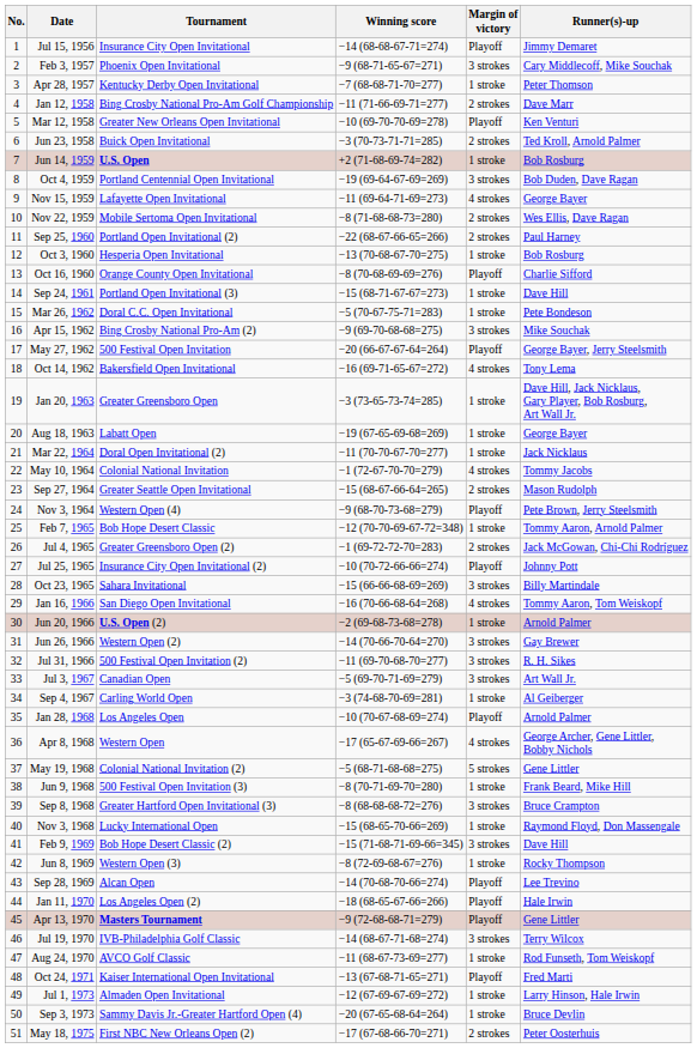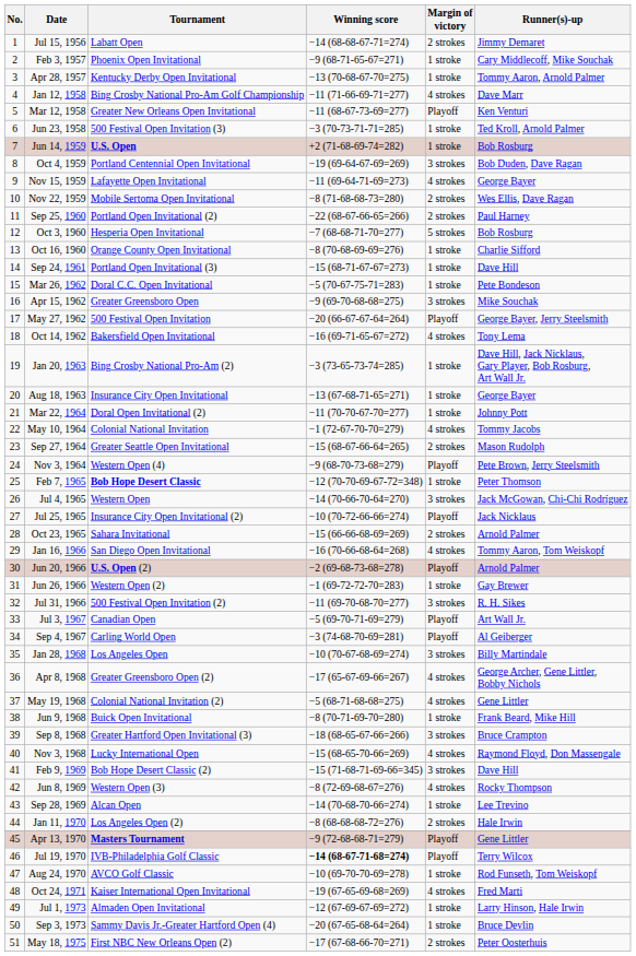Jul 15, 1956 | Tournament: Insurance City Open Invitational -> Labatt Open
Jul 15, 1956 | Margin of victory: Playoff -> 2 strokes
Feb 3, 1957 | Margin of victory: 3 strokes -> 1 stroke
Apr 28, 1957 | Winning score: −7 (68-68-71-70=277) -> −13 (70-68-67-70=275)
Apr 28, 1957 | Runner(s)-up: Peter Thomson -> Tommy Aaron, Arnold Palmer
Jan 12, 1958 | Margin of victory: 2 strokes -> 4 strokes
Mar 12, 1958 | Winning score: −10 (69-70-70-69=278) -> −11 (68-67-73-69=277)
Jun 23, 1958 | Tournament: Buick Open Invitational -> 500 Festival Open Invitation (3)
Jun 23, 1958 | Margin of victory: 2 strokes -> 1 stroke
Oct 3, 1960 | Winning score: −13 (70-68-67-70=275) -> −7 (68-68-71-70=277)
Oct 3, 1960 | Margin of victory: 1 stroke -> 5 strokes
Oct 16, 1960 | Margin of victory: Playoff -> 1 stroke
Apr 15, 1962 | Tournament: Bing Crosby National Pro-Am (2) -> Greater Greensboro Open
Jan 20, 1963 | Tournament: Greater Greensboro Open -> Bing Crosby National Pro-Am (2)
Aug 18, 1963 | Tournament: Labatt Open -> Insurance City Open Invitational
Aug 18, 1963 | Winning score: −19 (67-65-69-68=269) -> −13 (67-68-71-65=271)
Mar 22, 1964 | Runner(s)-up: Jack Nicklaus -> Johnny Pott
Feb 7, 1965 | Tournament: normal -> bold
Feb 7, 1965 | Runner(s)-up: Tommy Aaron, Arnold Palmer -> Peter Thomson
Jul 4, 1965 | Tournament: Greater Greensboro Open (2) -> Western Open
Jul 4, 1965 | Winning score: −1 (69-72-72-70=283) -> −14 (70-66-70-64=270)
Jul 4, 1965 | Margin of victory: 2 strokes -> 3 strokes
Jul 25, 1965 | Runner(s)-up: Johnny Pott -> Jack Nicklaus
Oct 23, 1965 | Margin of victory: 3 strokes -> 2 strokes
Oct 23, 1965 | Runner(s)-up: Billy Martindale -> Arnold Palmer
Jun 20, 1966 | Margin of victory: 1 stroke -> Playoff
Jun 26, 1966 | Winning score: −14 (70-66-70-64=270) -> −1 (69-72-72-70=283)
Jun 26, 1966 | Margin of victory: 3 strokes -> 1 stroke
Jul 3, 1967 | Margin of victory: 3 strokes -> Playoff
Sep 4, 1967 | Margin of victory: 1 stroke -> Playoff
Jan 28, 1968 | Margin of victory: Playoff -> 3 strokes
Jan 28, 1968 | Runner(s)-up: Arnold Palmer -> Billy Martindale
Apr 8, 1968 | Tournament: Western Open -> Greater Greensboro Open (2)
May 19, 1968 | Margin of victory: 5 strokes -> 4 strokes
Jun 9, 1968 | Tournament: 500 Festival Open Invitation (3) -> Buick Open Invitational
Sep 8, 1968 | Winning score: −8 (68-68-68-72=276) -> −18 (68-65-67-66=266)
Nov 3, 1968 | Margin of victory: 1 stroke -> 4 strokes
Jun 8, 1969 | Margin of victory: 1 stroke -> 4 strokes
Sep 28, 1969 | Margin of victory: Playoff -> 1 stroke
Jan 11, 1970 | Winning score: −18 (68-65-67-66=266) -> −8 (68-68-68-72=276)
Jan 11, 1970 | Margin of victory: Playoff -> 2 strokes
Jul 19, 1970 | Winning score: normal -> bold
Jul 19, 1970 | Margin of victory: 3 strokes -> Playoff
Aug 24, 1970 | Winning score: −11 (68-67-73-69=277) -> −10 (69-70-70-69=278)
Oct 24, 1971 | Winning score: −13 (67-68-71-65=271) -> −19 (67-65-69-68=269)
Oct 24, 1971 | Margin of victory: Playoff -> 4 strokes
